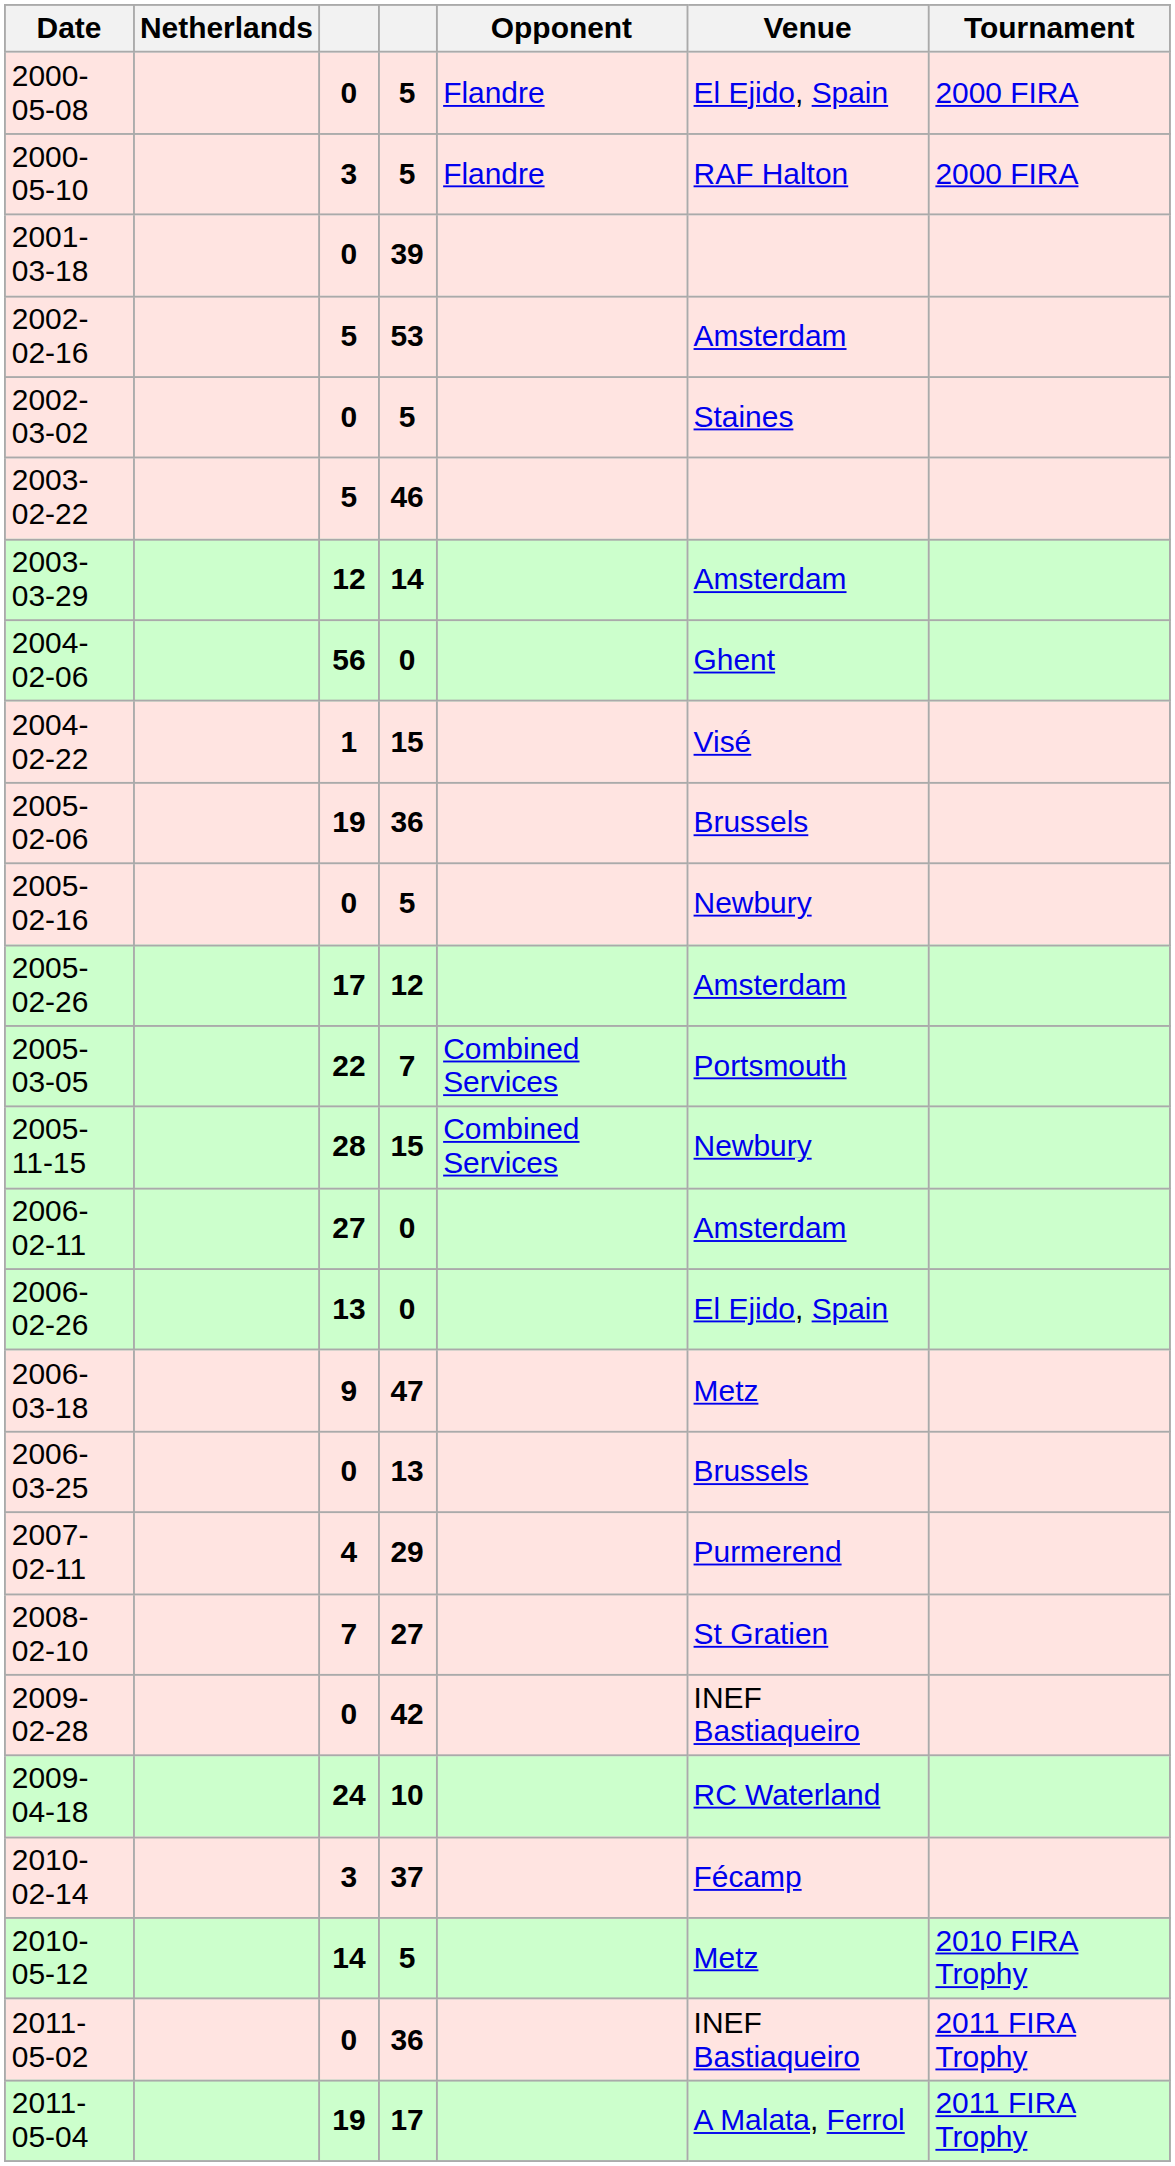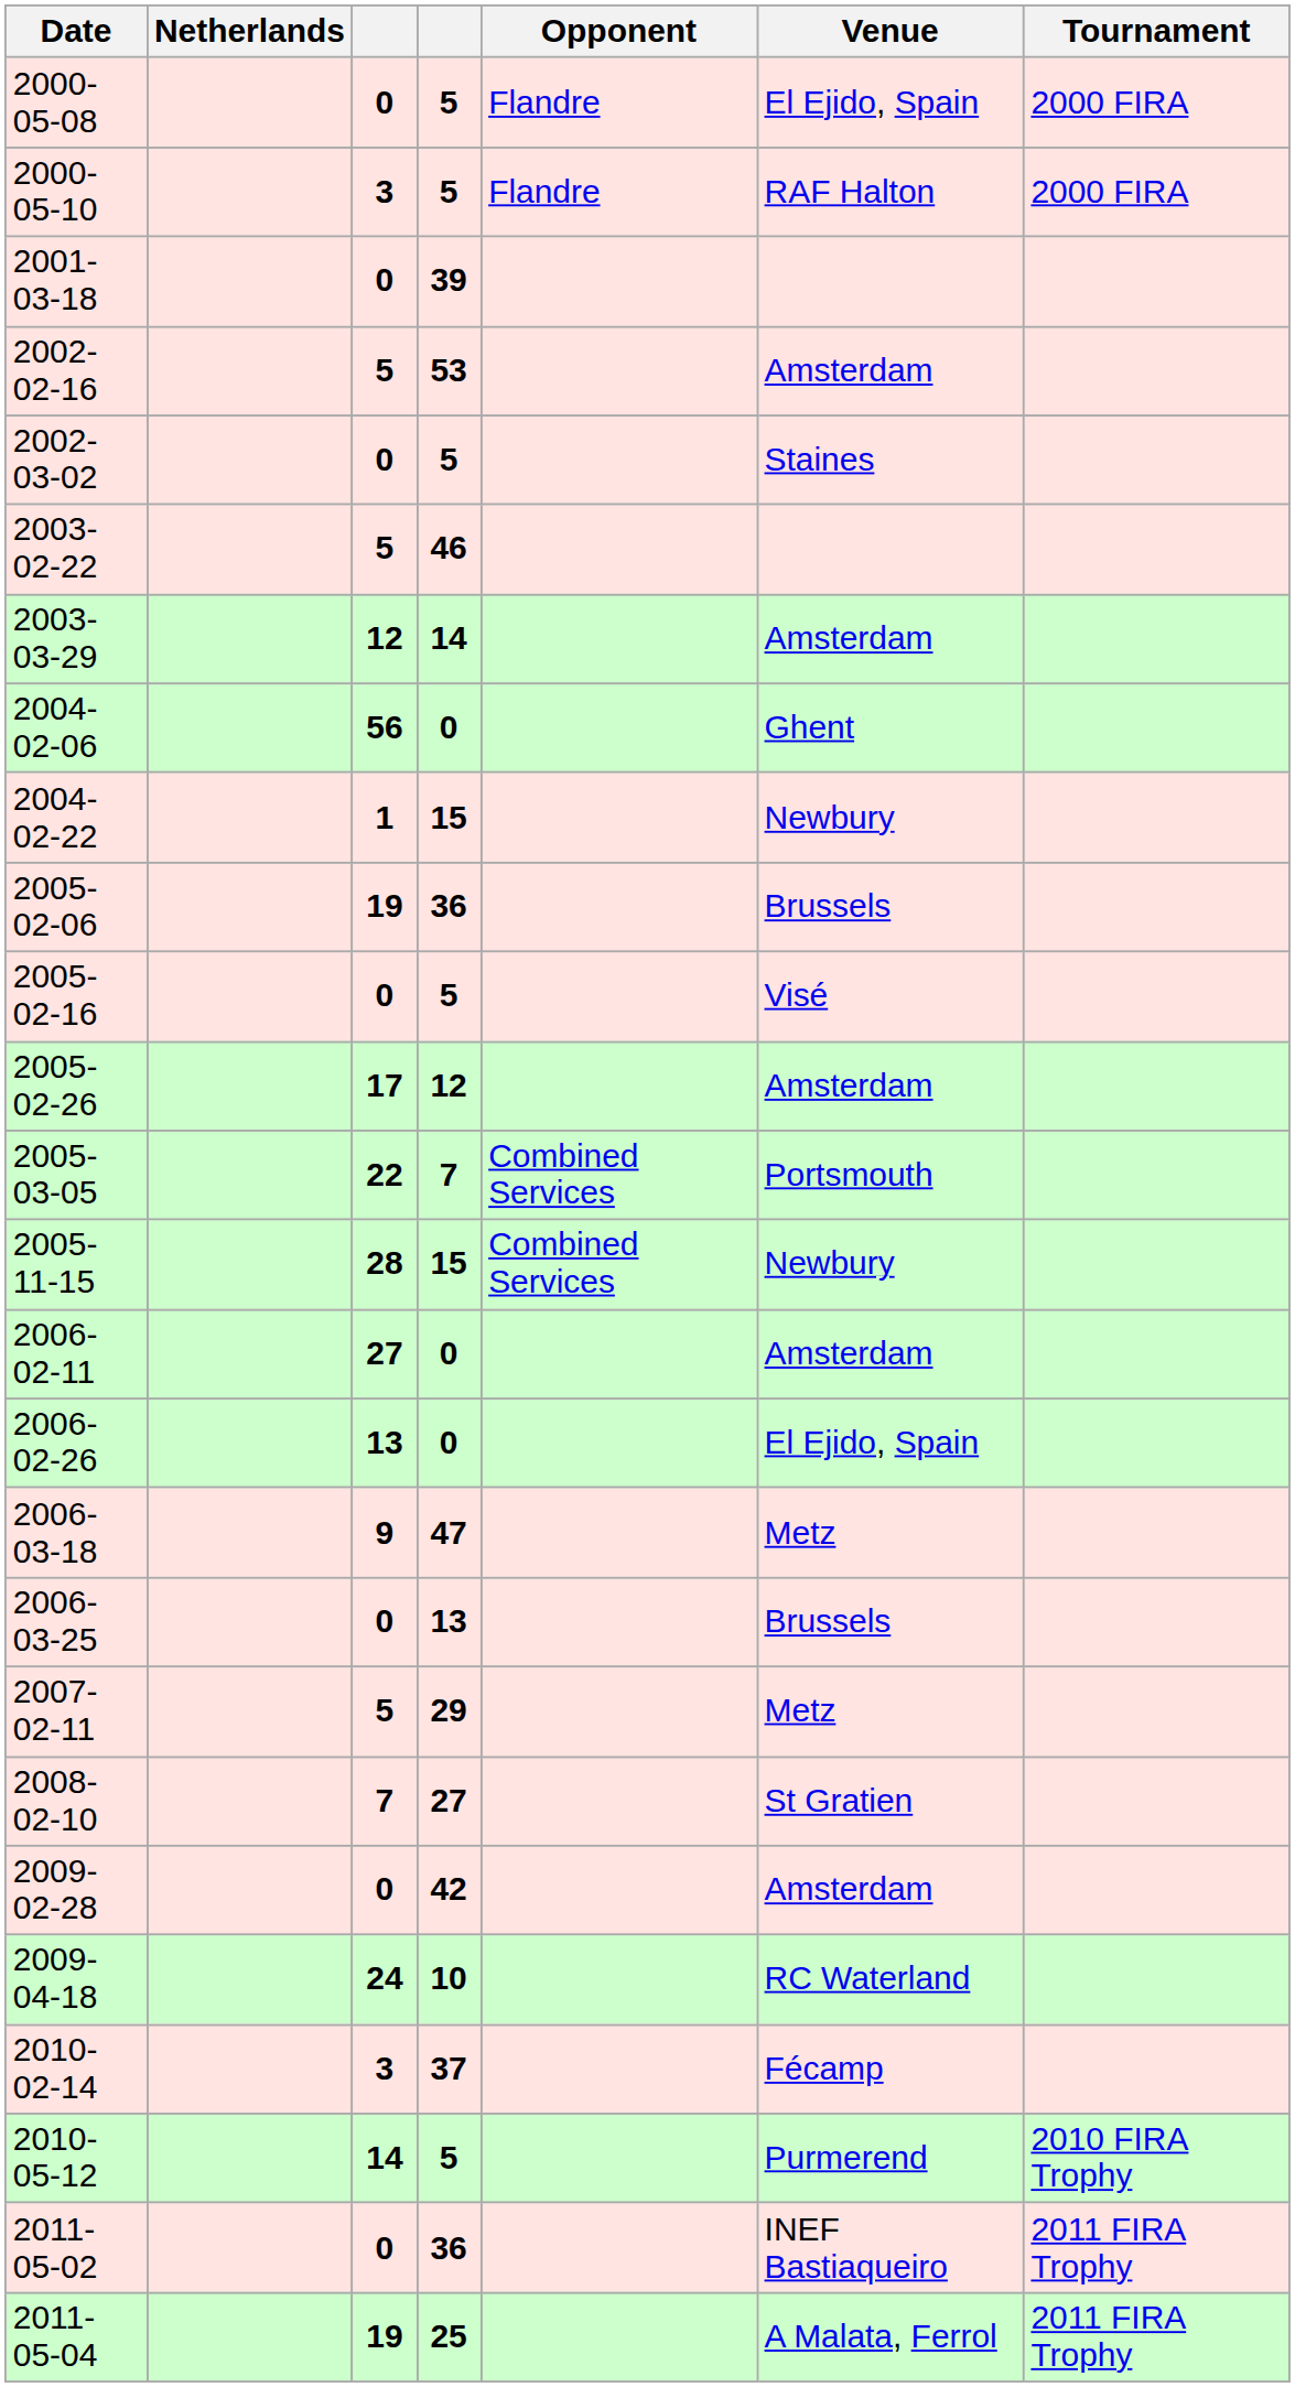2004-02-22 | Venue: Visé -> Newbury
2005-02-16 | Venue: Newbury -> Visé
2007-02-11 | column 3: 4 -> 5
2007-02-11 | Venue: Purmerend -> Metz
2009-02-28 | Venue: INEF Bastiaqueiro -> Amsterdam
2010-05-12 | Venue: Metz -> Purmerend
2011-05-04 | column 4: 17 -> 25
